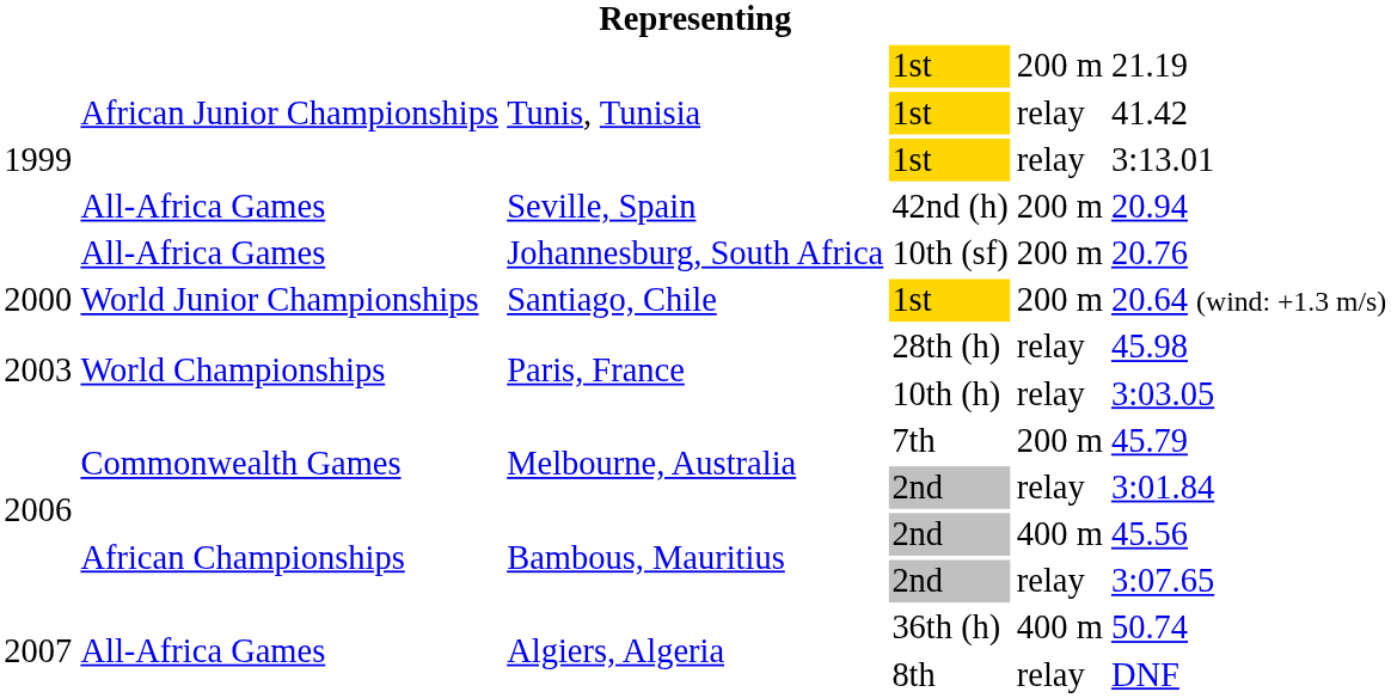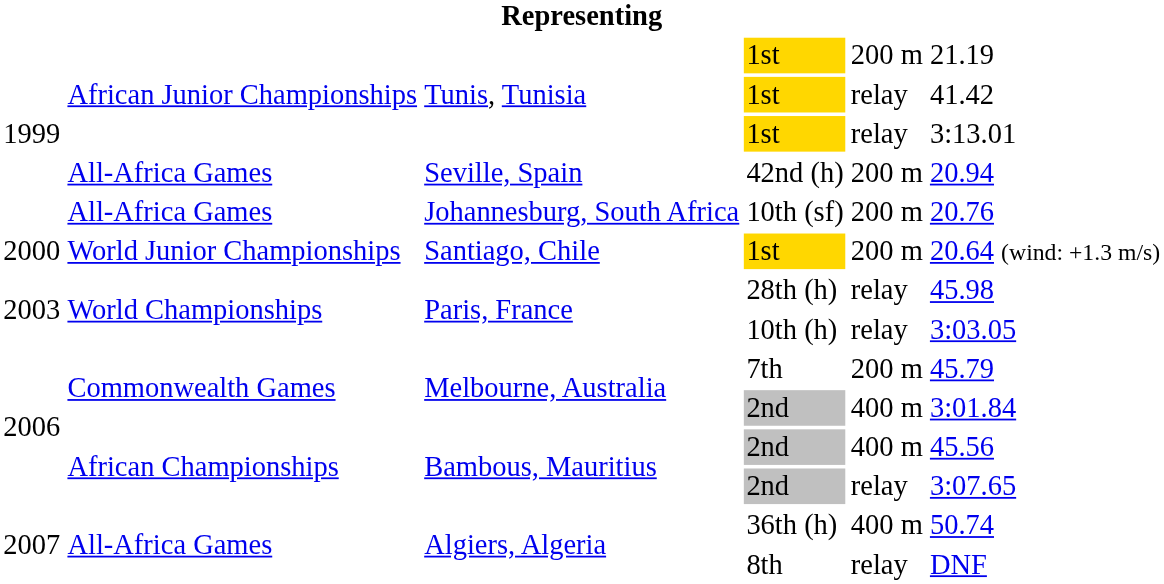Melbourne, Australia / 2nd | column 5: relay -> 400 m
